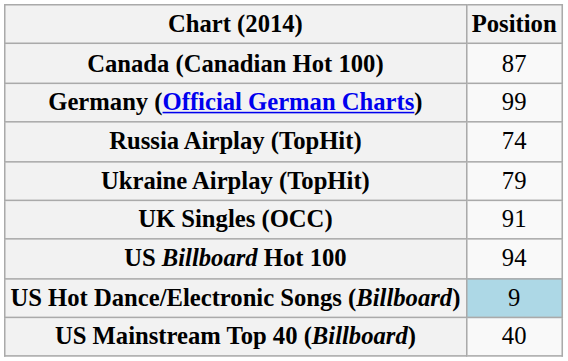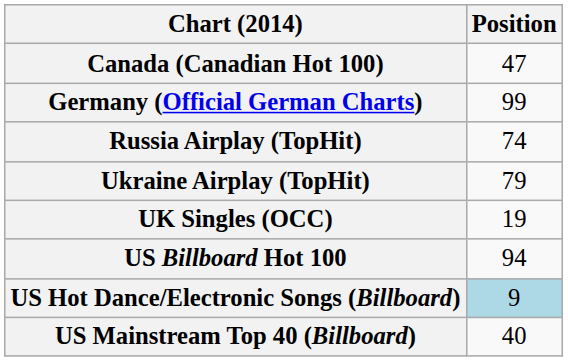Canada (Canadian Hot 100) | Position: 87 -> 47
UK Singles (OCC) | Position: 91 -> 19
